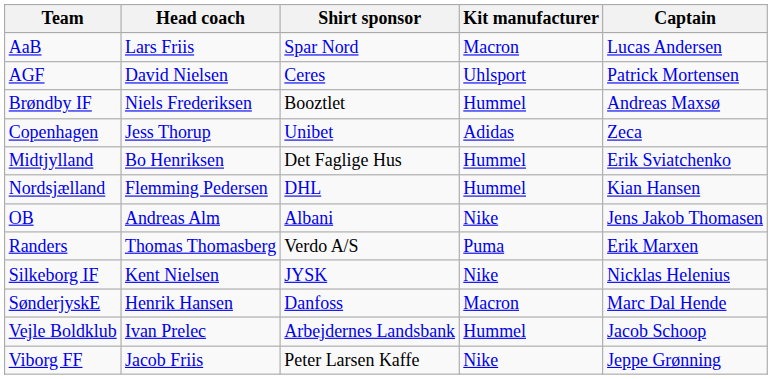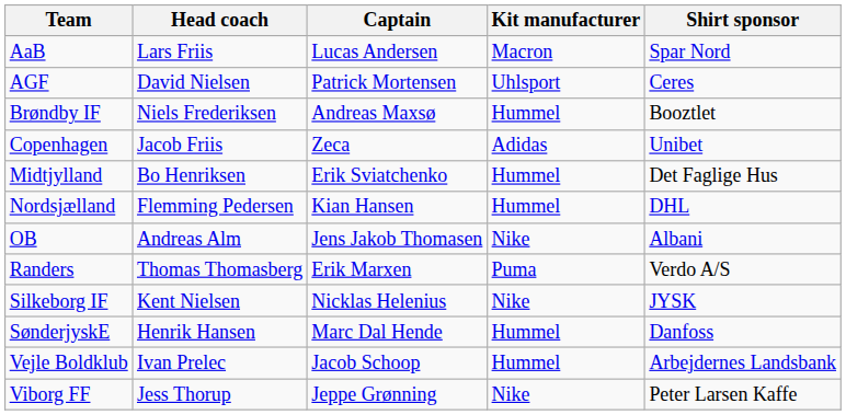columns swapped: Captain <-> Shirt sponsor
Copenhagen | Head coach: Jess Thorup -> Jacob Friis
SønderjyskE | Kit manufacturer: Macron -> Hummel
Viborg FF | Head coach: Jacob Friis -> Jess Thorup
